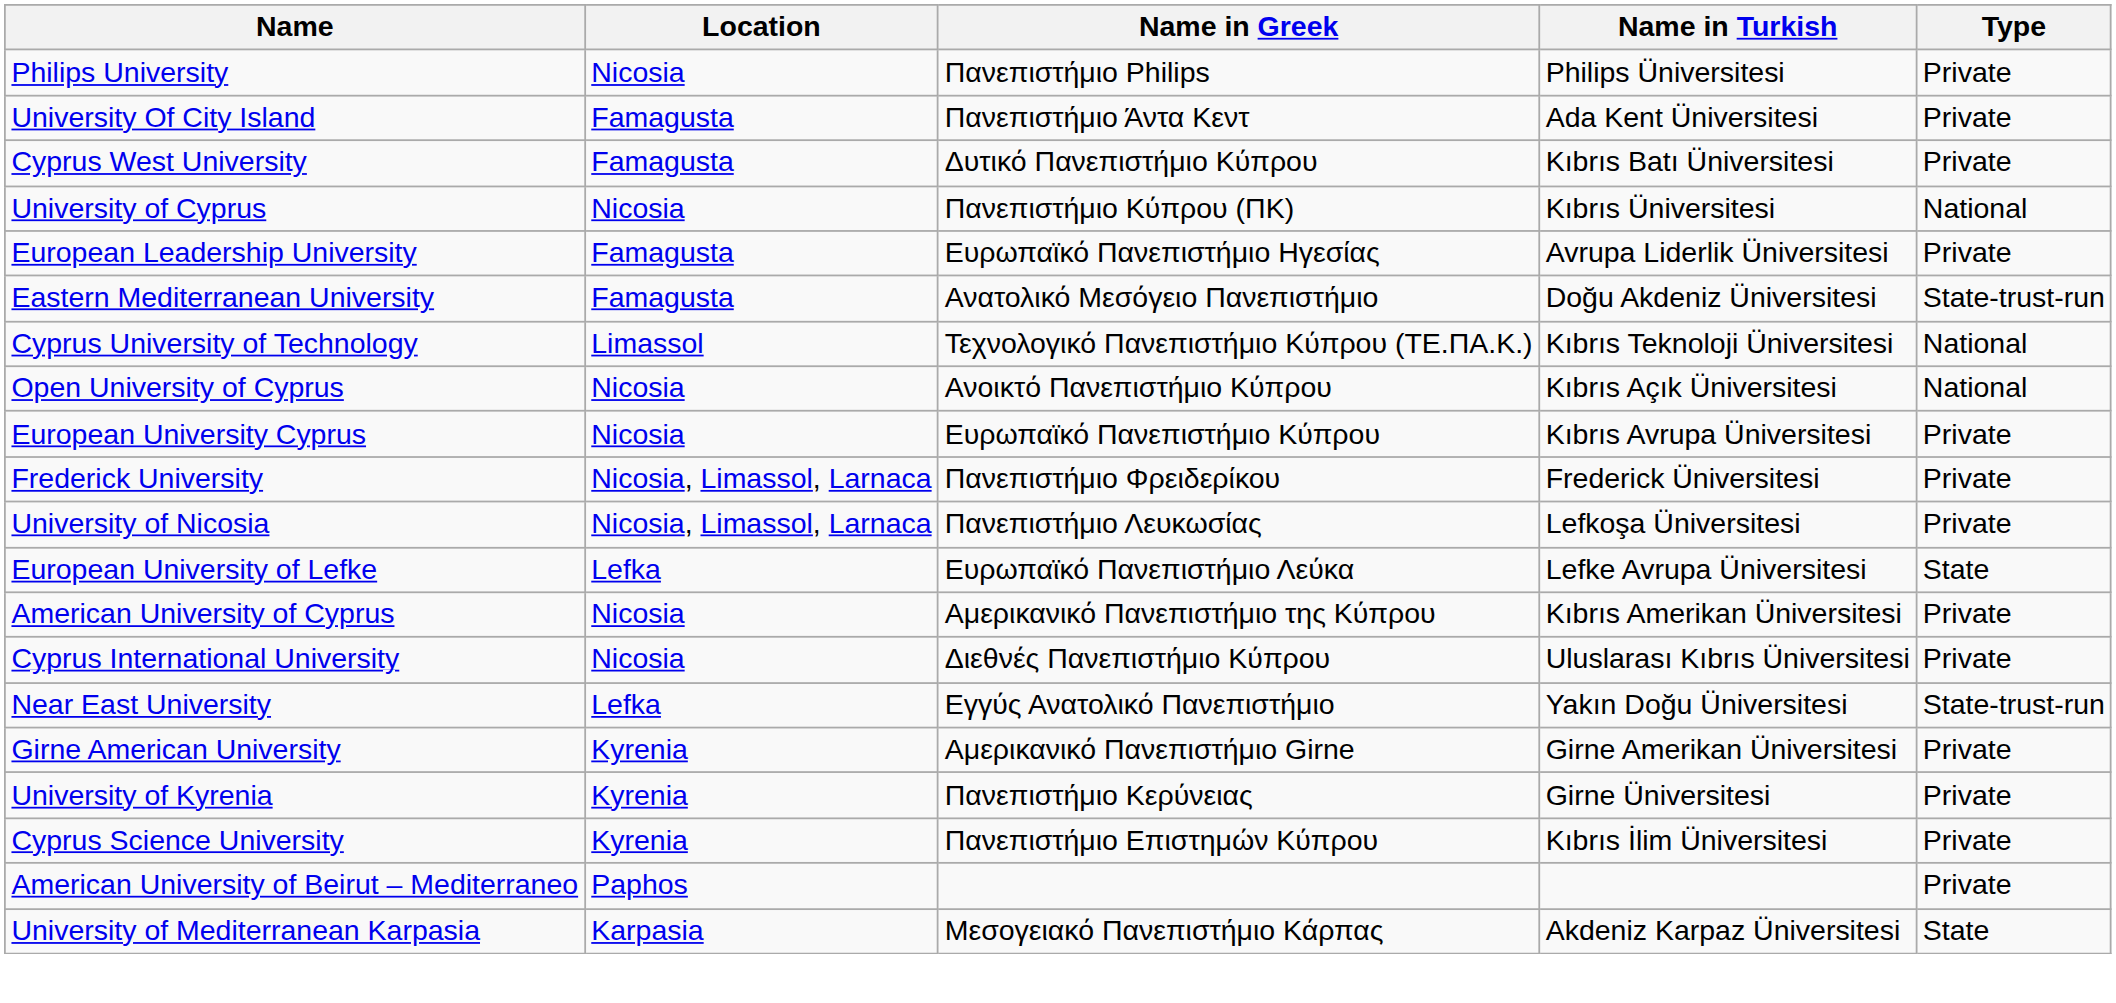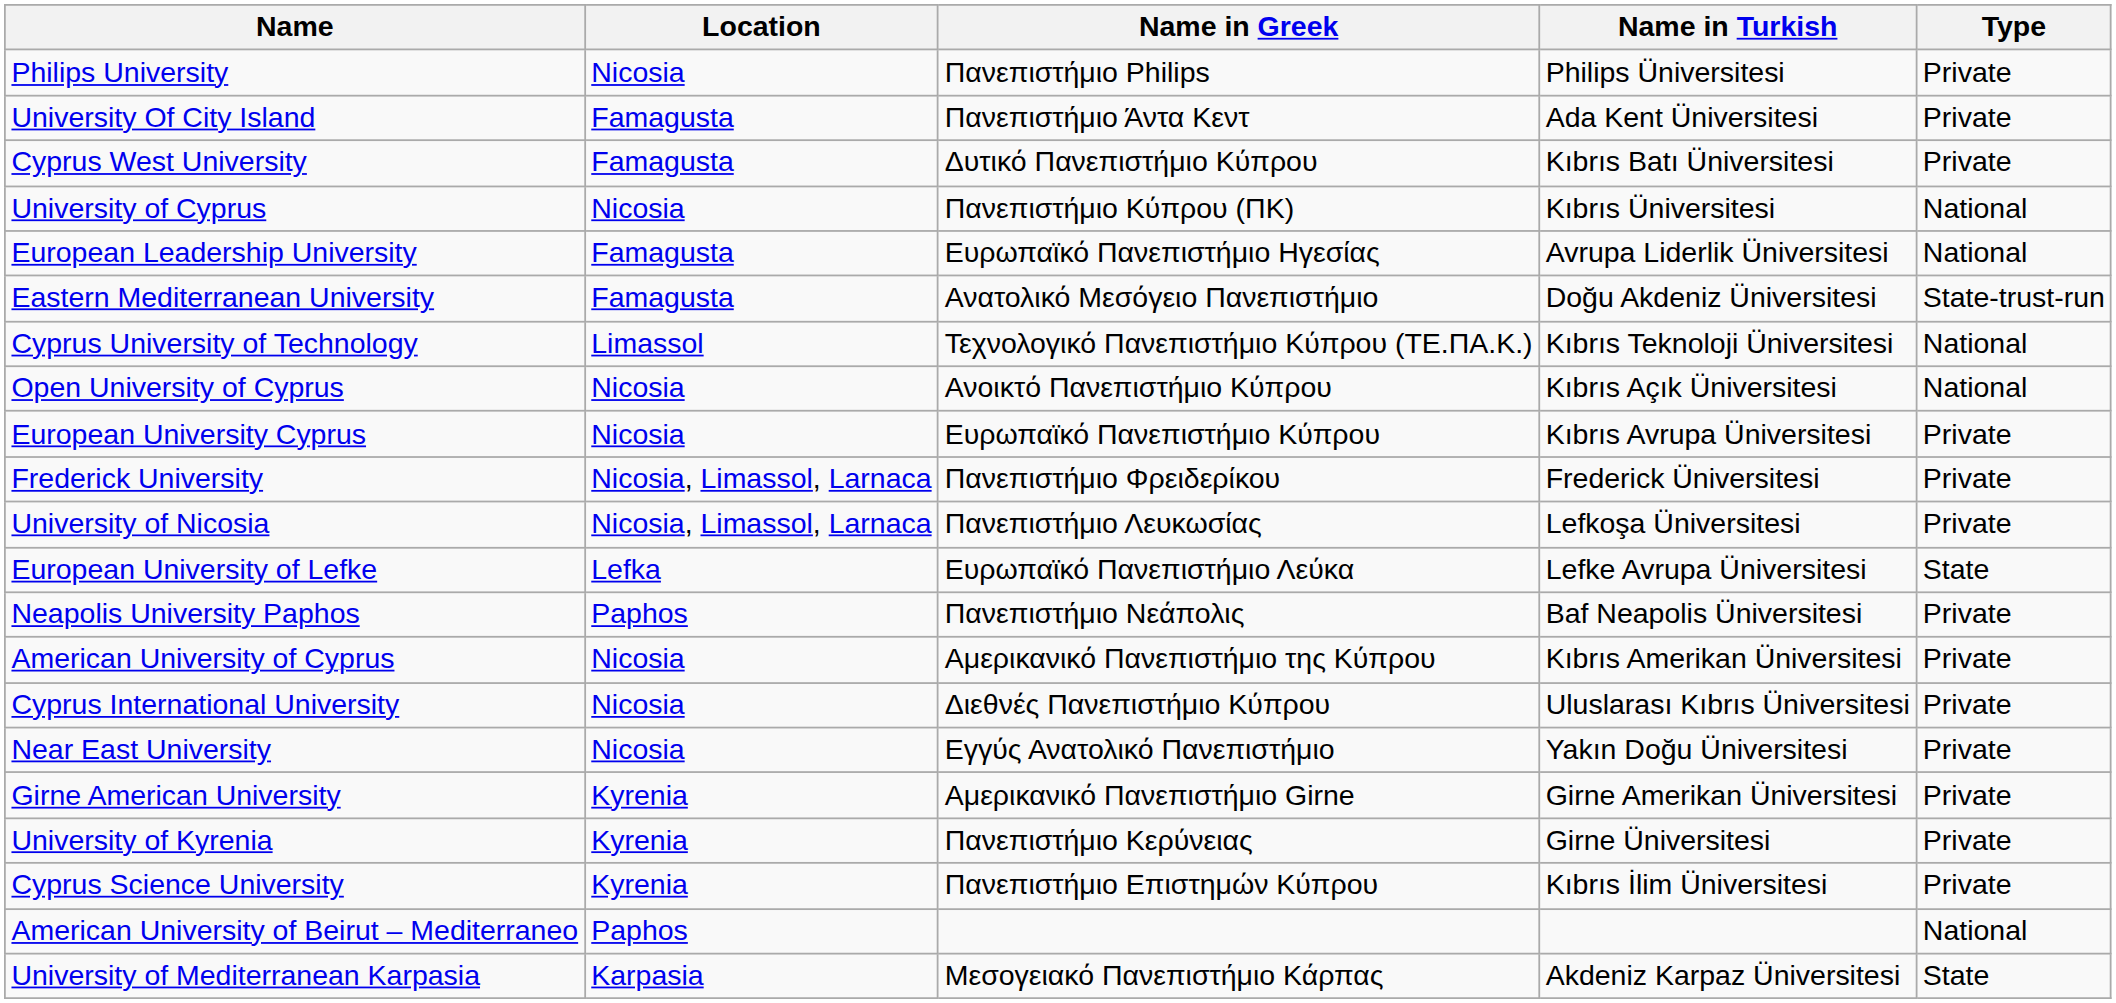European Leadership University | Type: Private -> National
+ row: Neapolis University Paphos | Paphos | Πανεπιστήμιο Νεάπολις | Baf Neapolis Üniversitesi | Private
Near East University | Location: Lefka -> Nicosia
Near East University | Type: State-trust-run -> Private
American University of Beirut – Mediterraneo | Type: Private -> National
